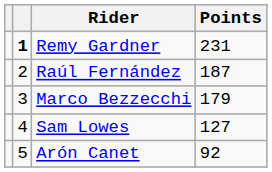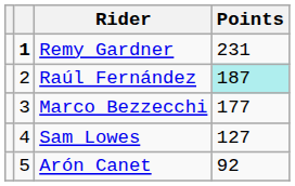Raúl Fernández | Points: no background -> paleturquoise background
Marco Bezzecchi | Points: 179 -> 177
